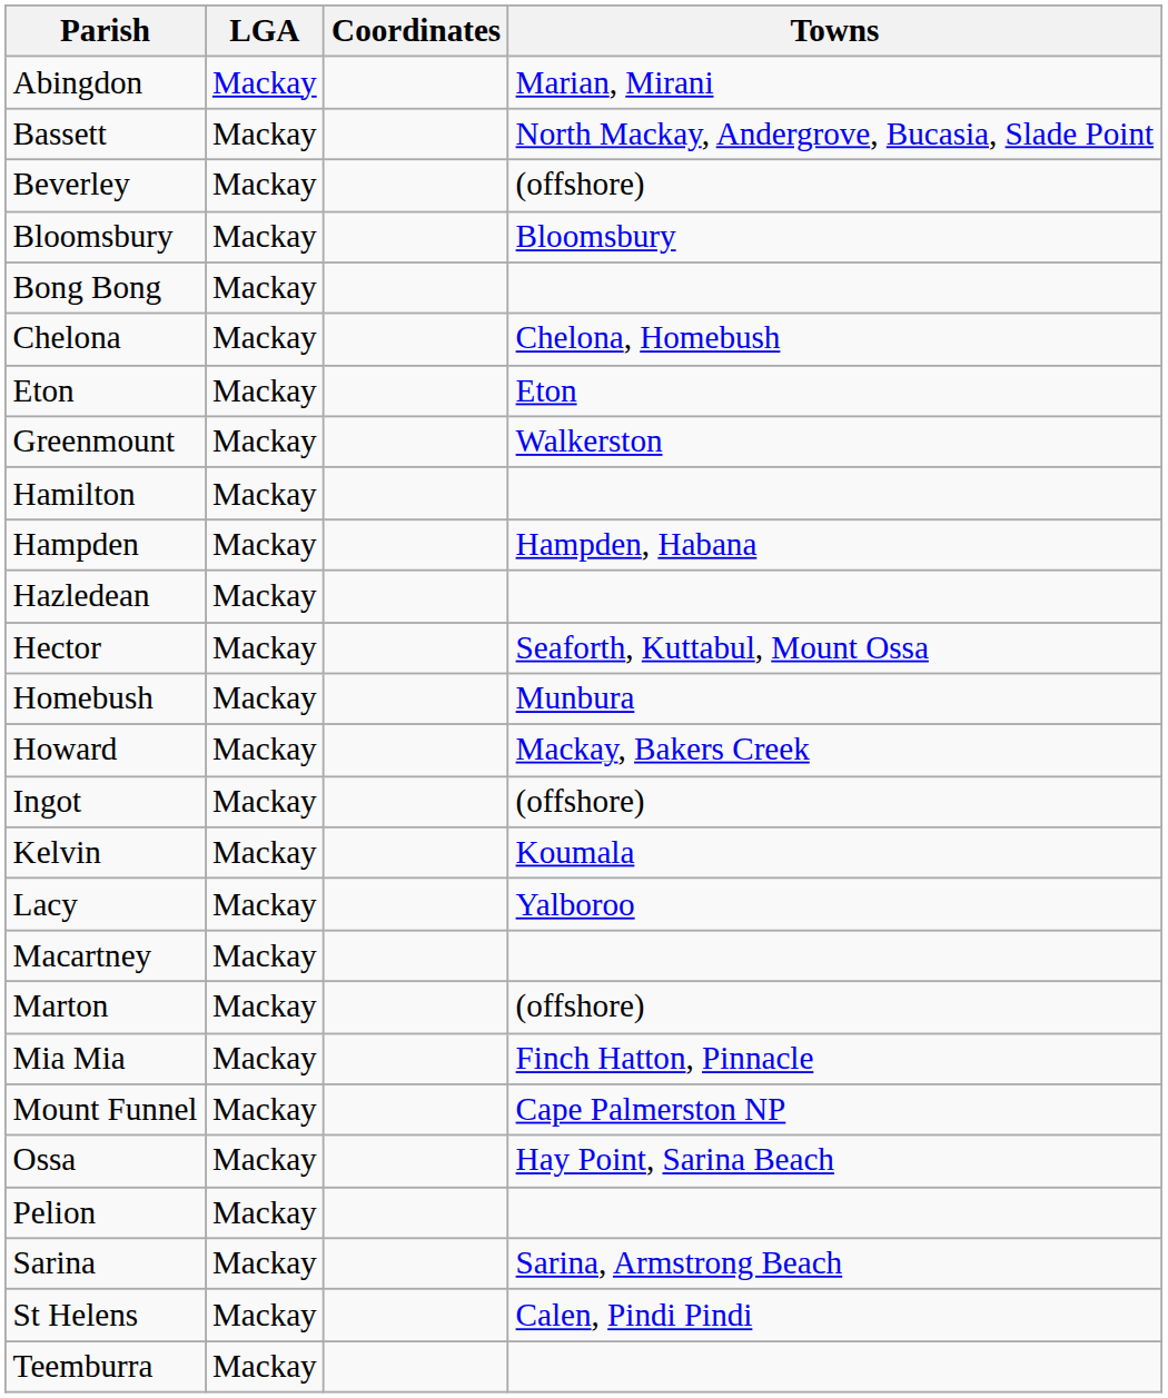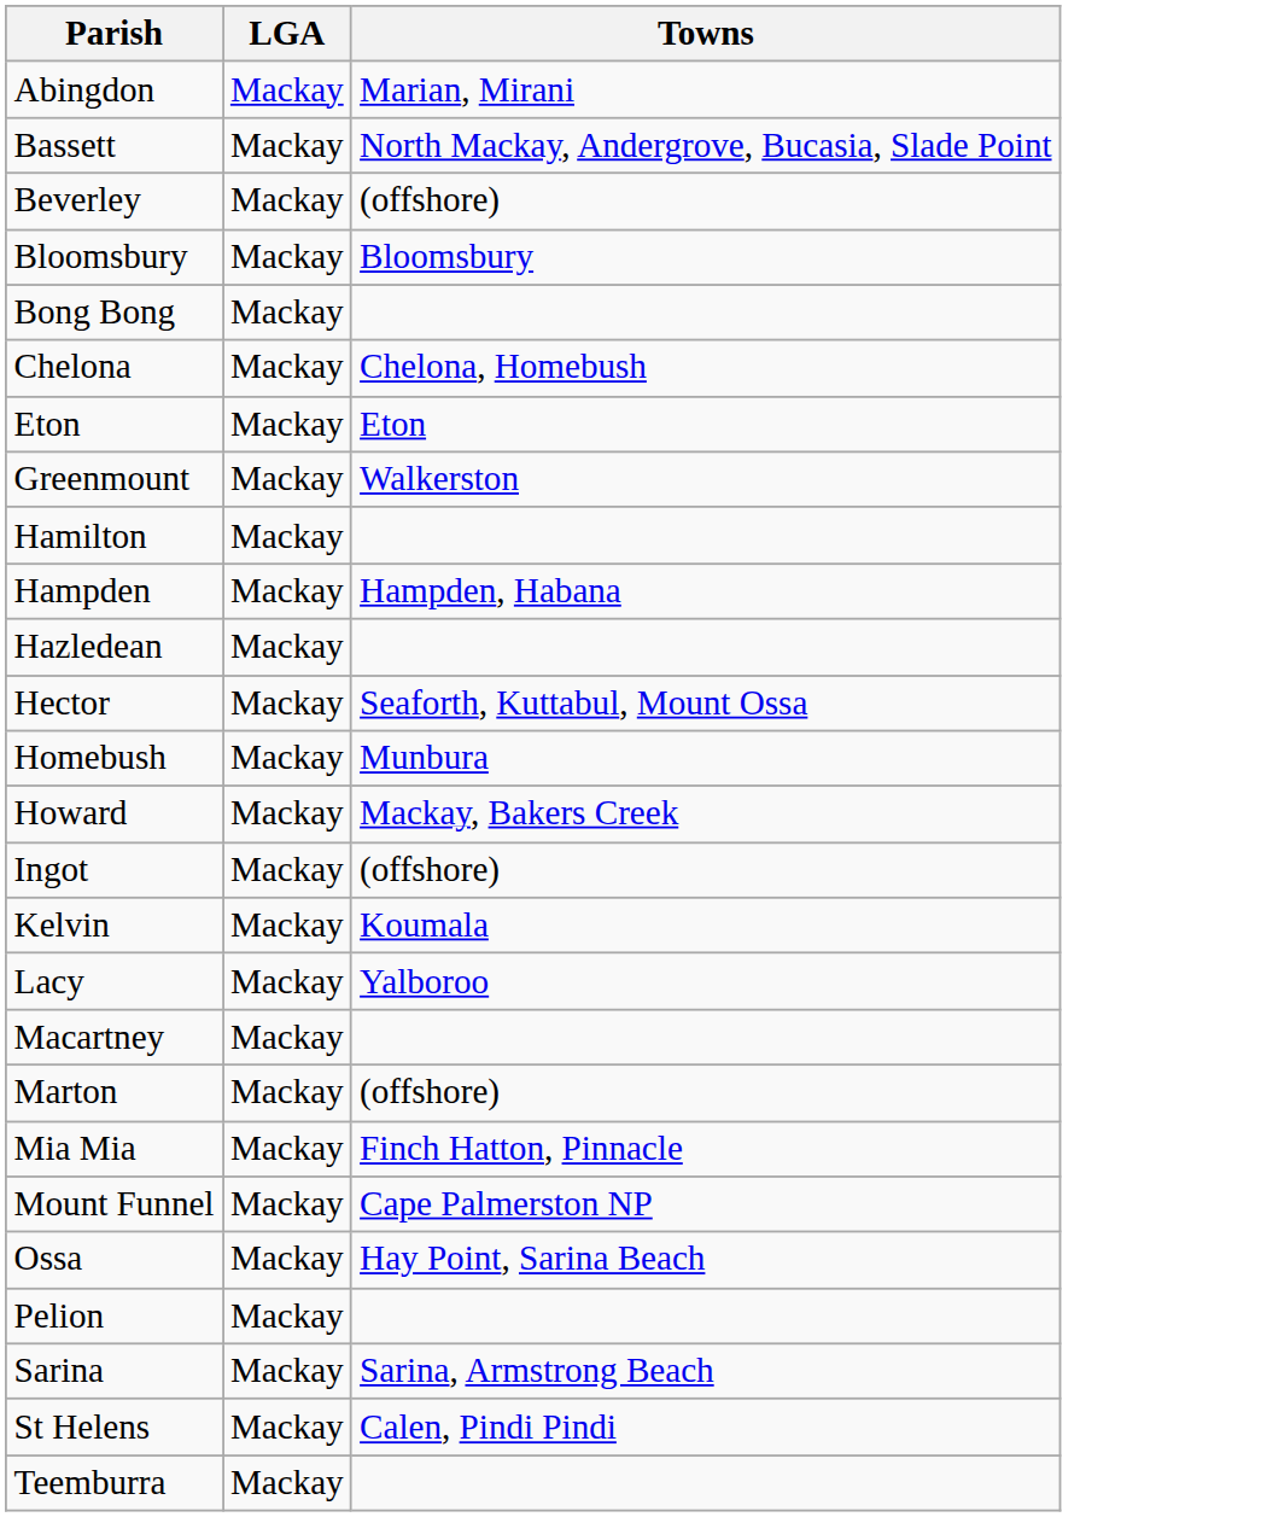- column: Coordinates
